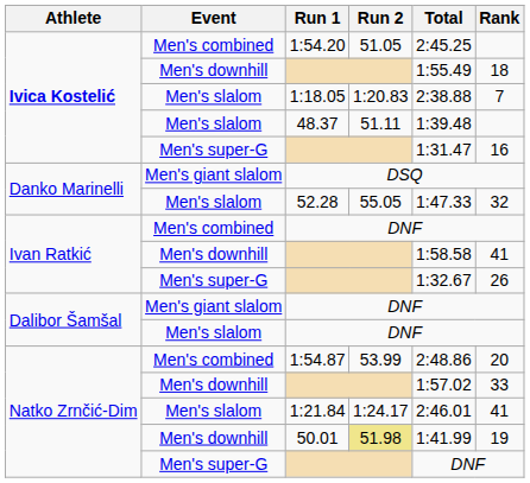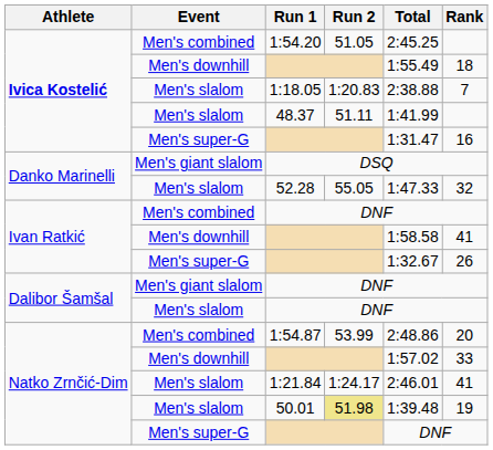48.37 | Total: 1:39.48 -> 1:41.99
50.01 | Event: Men's downhill -> Men's slalom
50.01 | Total: 1:41.99 -> 1:39.48
